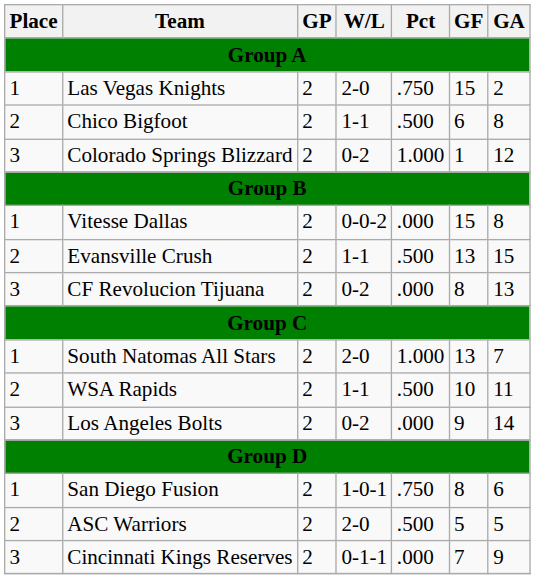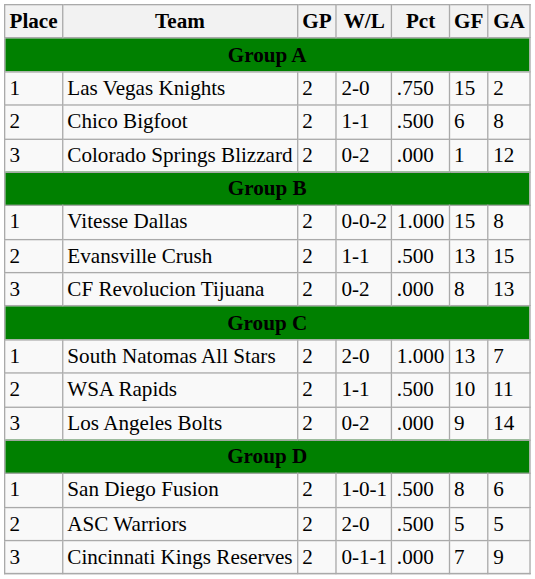Colorado Springs Blizzard | Pct: 1.000 -> .000
Vitesse Dallas | Pct: .000 -> 1.000
San Diego Fusion | Pct: .750 -> .500
